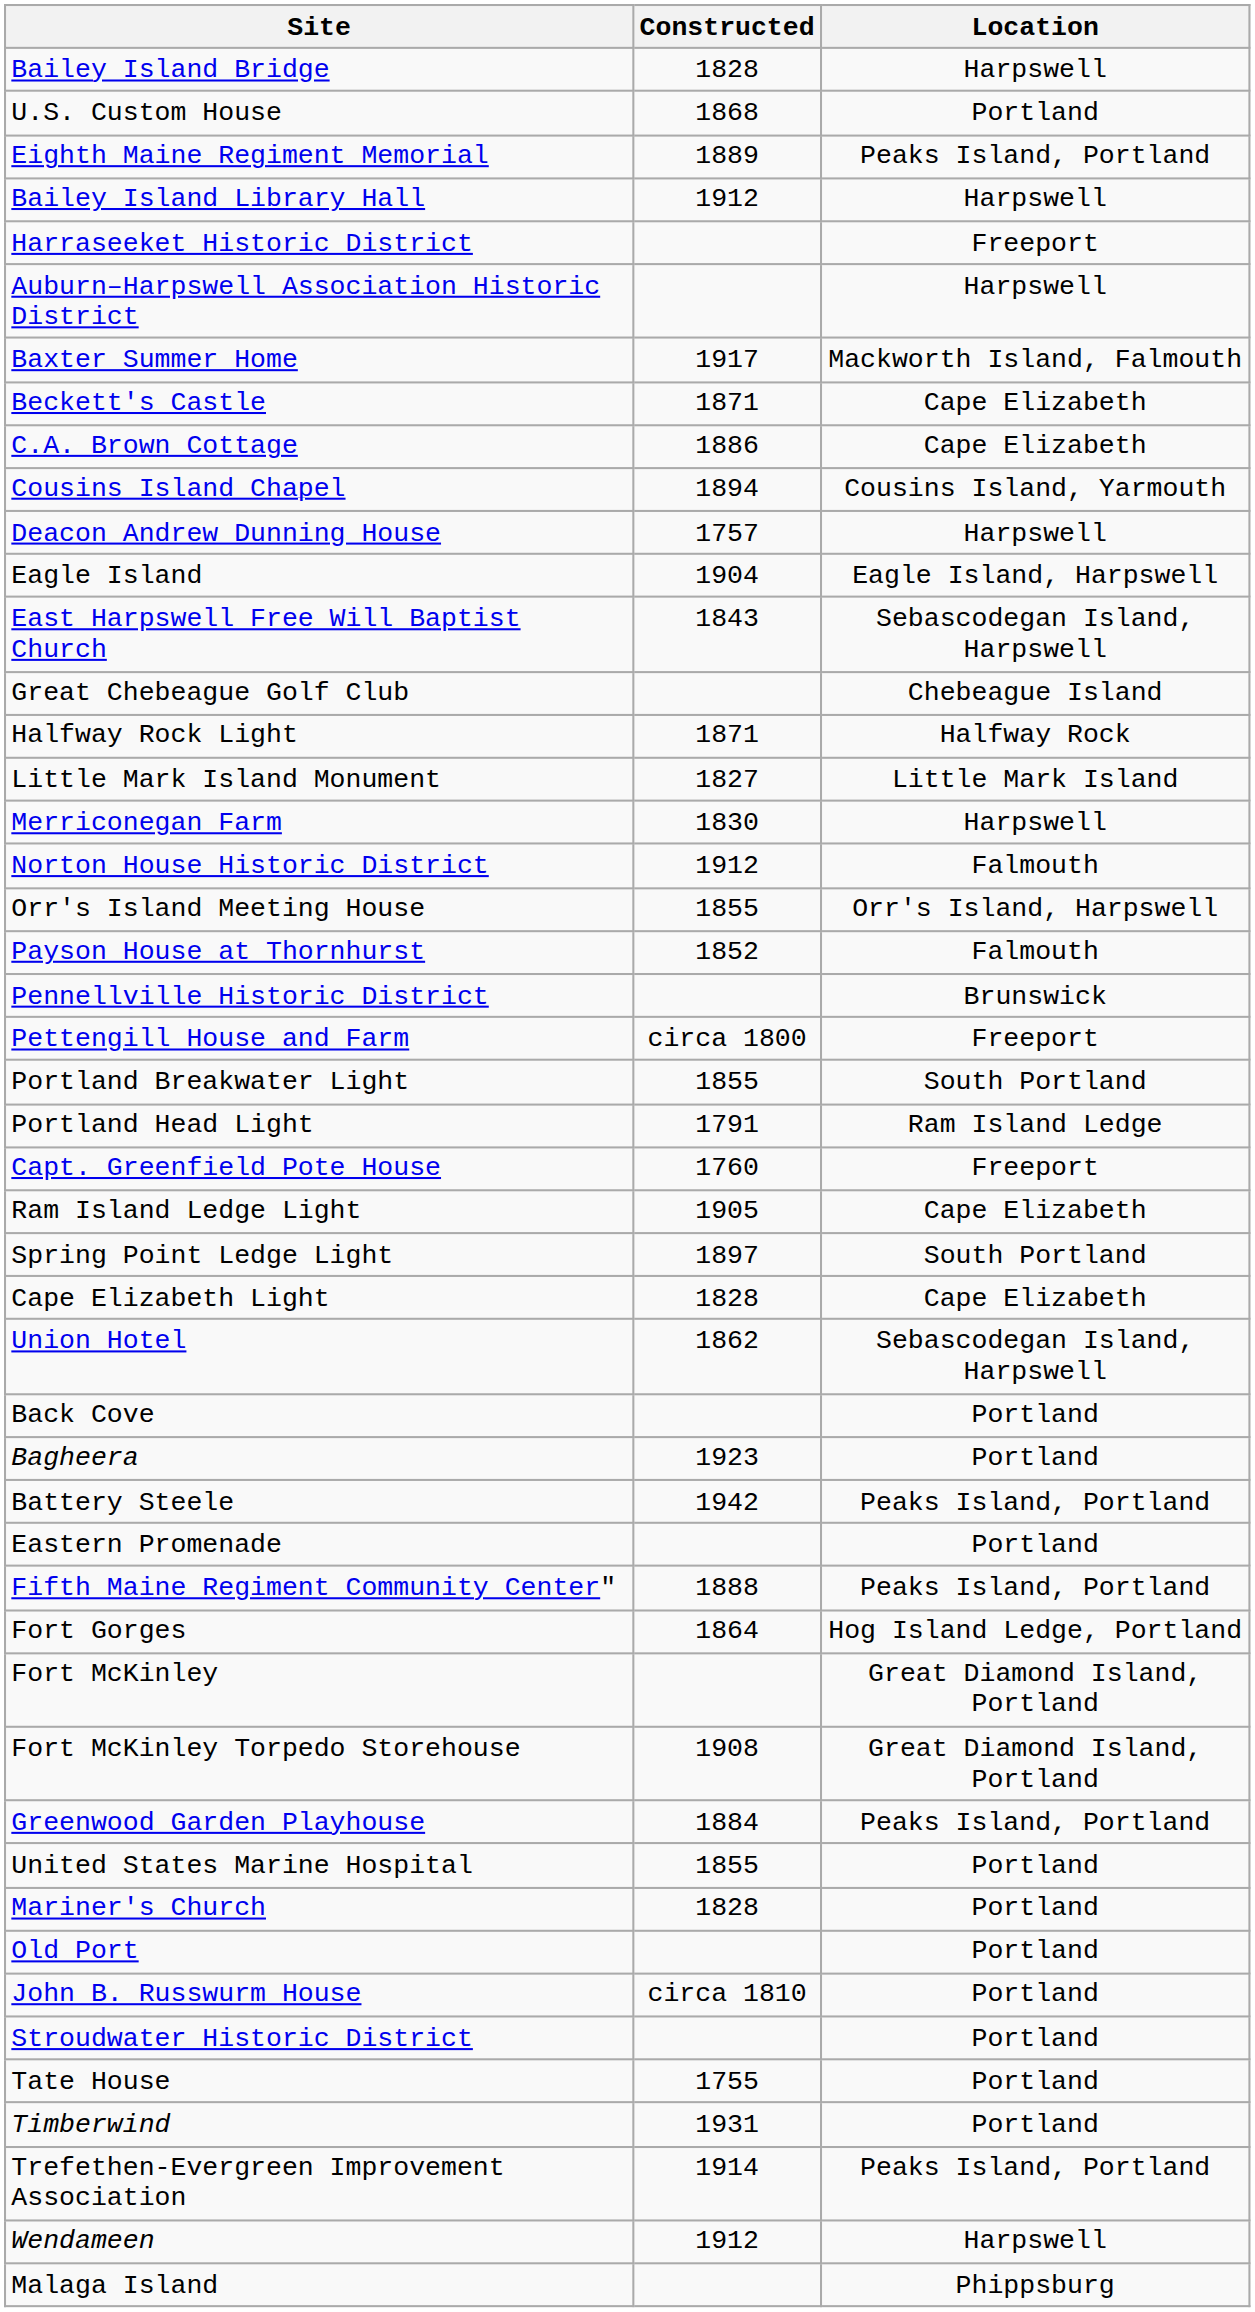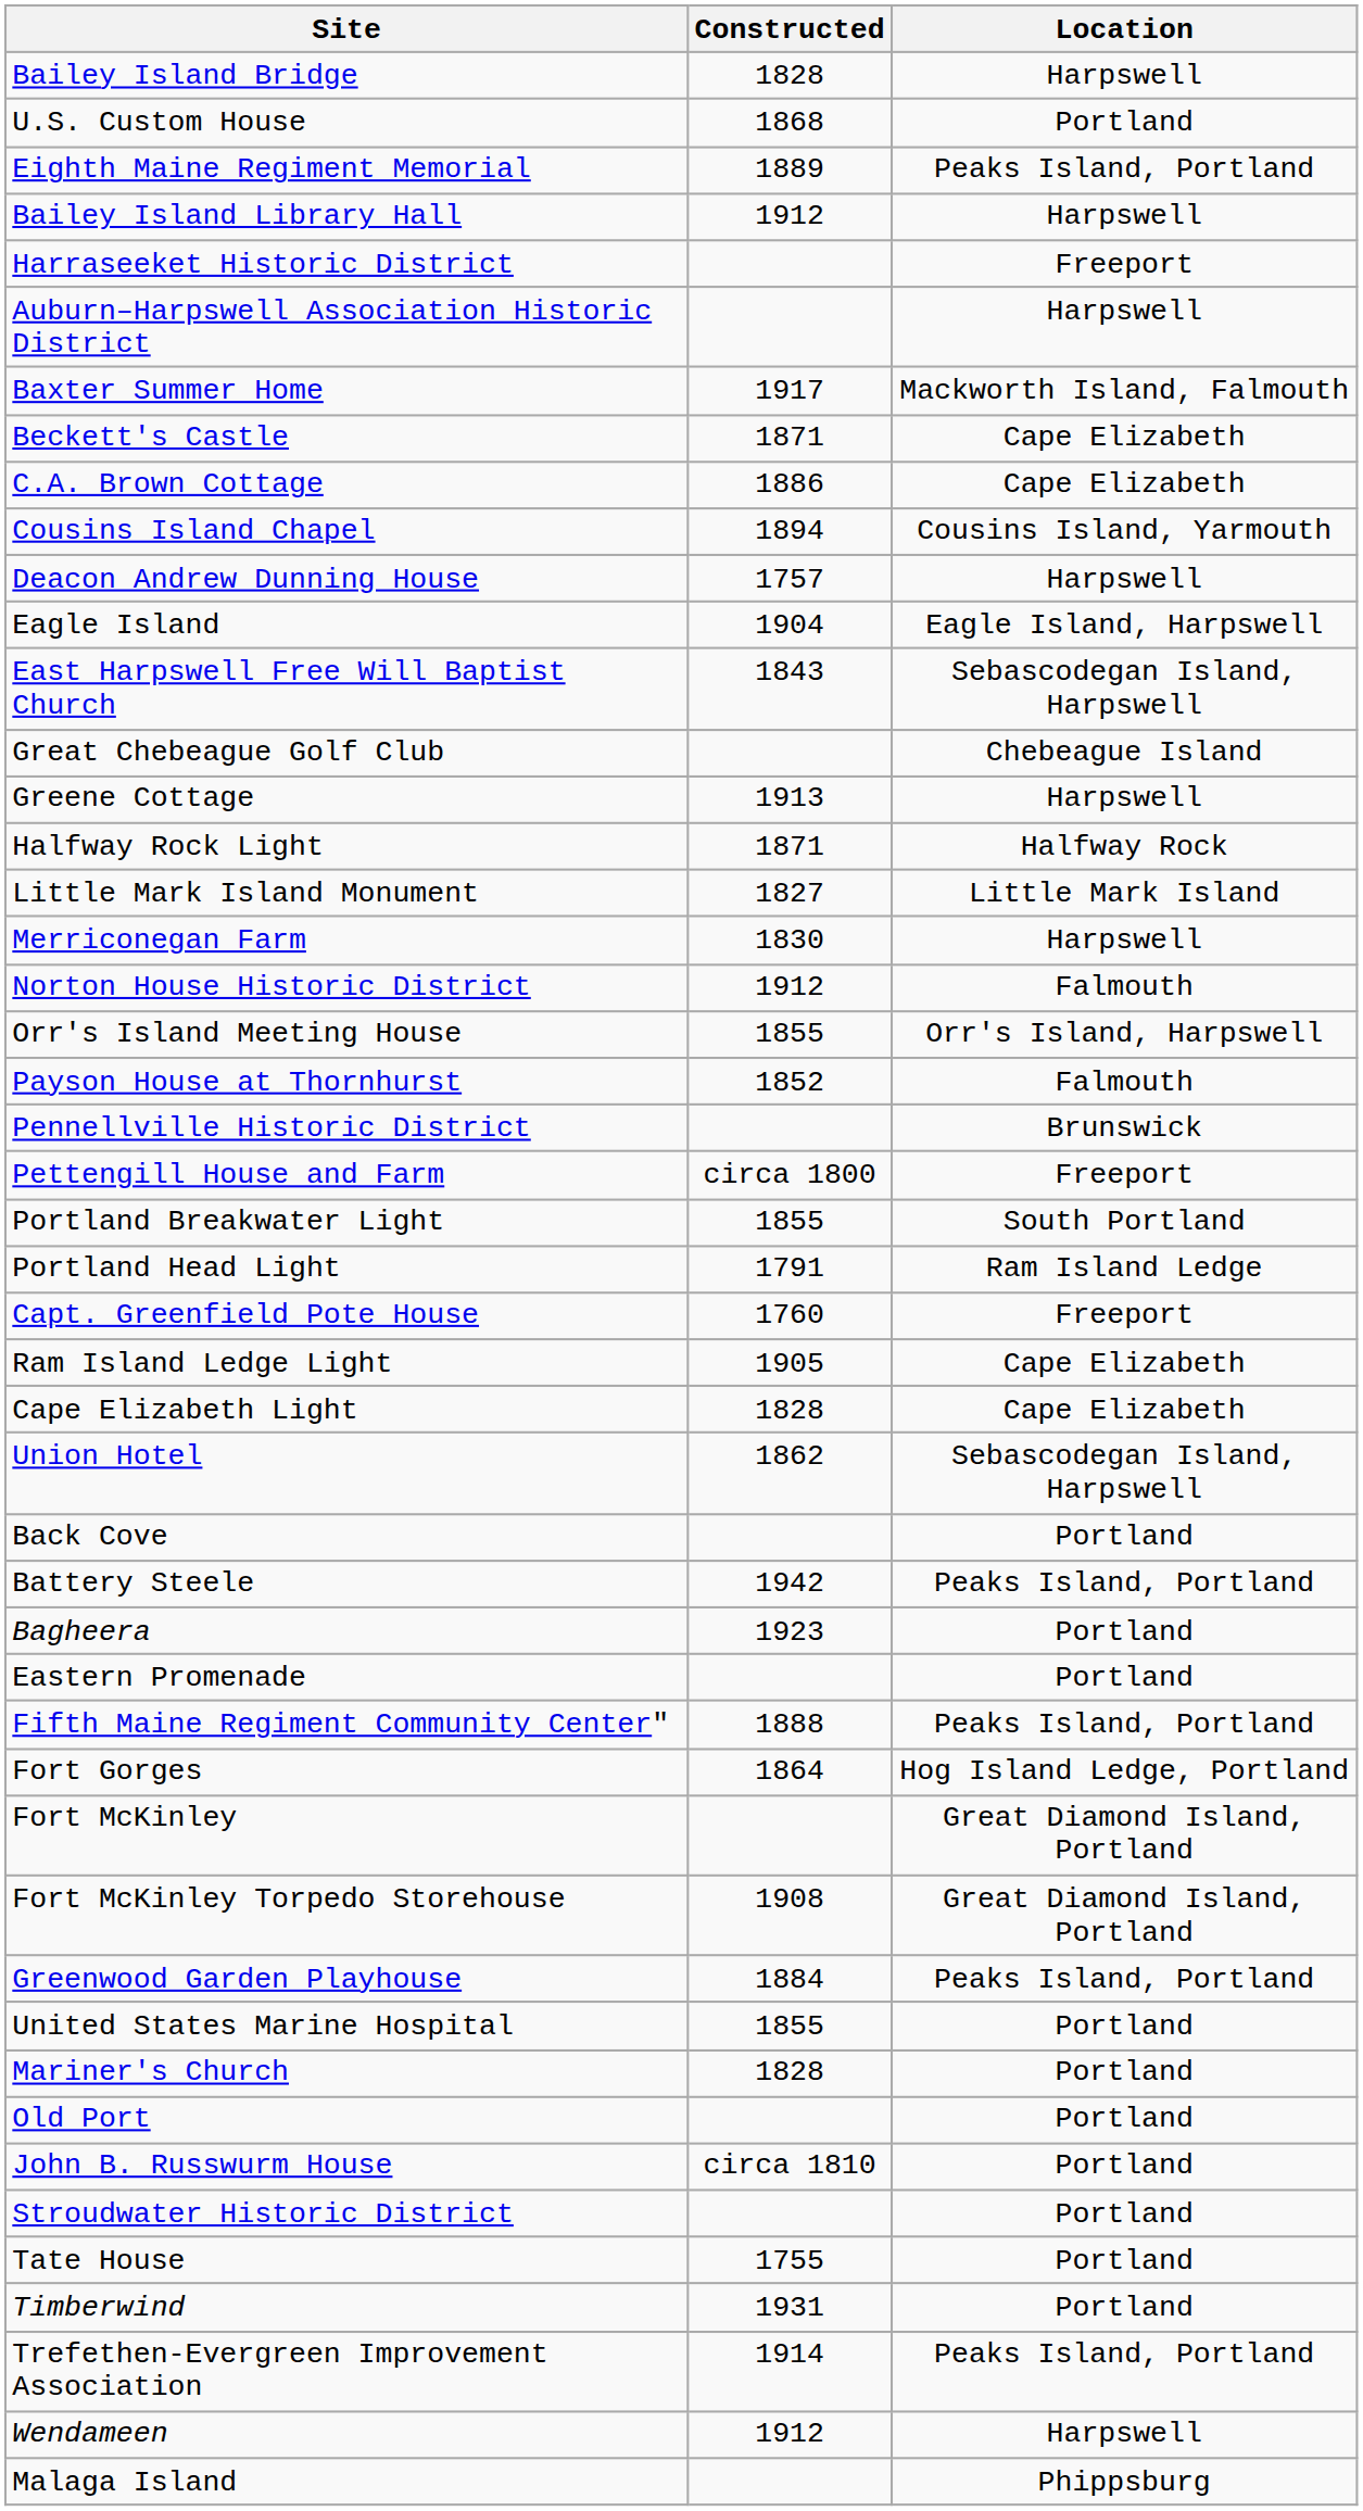+ row: Greene Cottage | 1913 | Harpswell
- row: Spring Point Ledge Light | 1897 | South Portland
rows swapped: Bagheera <-> Battery Steele
